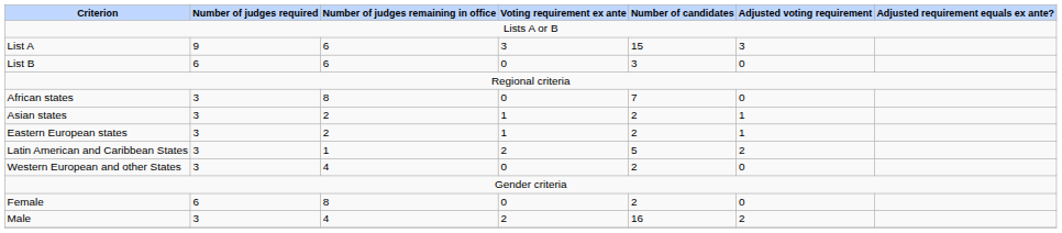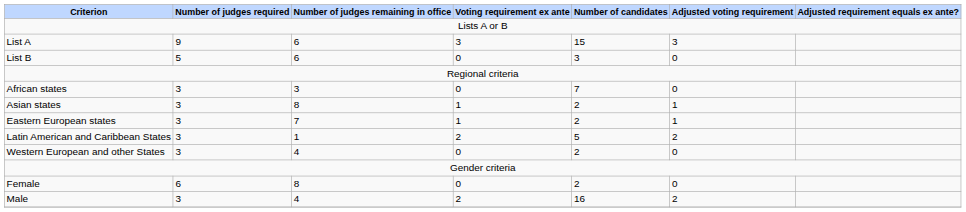List B | Number of judges required: 6 -> 5
African states | Number of judges remaining in office: 8 -> 3
Asian states | Number of judges remaining in office: 2 -> 8
Eastern European states | Number of judges remaining in office: 2 -> 7
